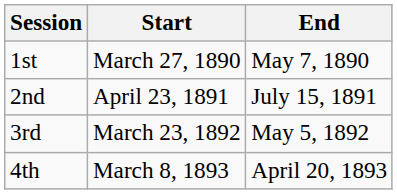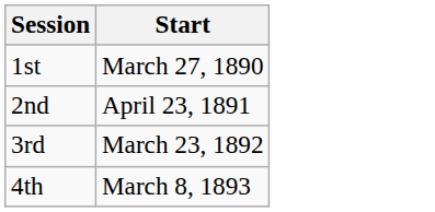- column: End | May 7, 1890 | July 15, 1891 | May 5, 1892 | April 20, 1893
